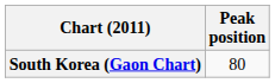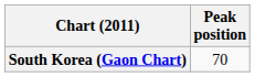South Korea (Gaon Chart) | Peak position: 80 -> 70
